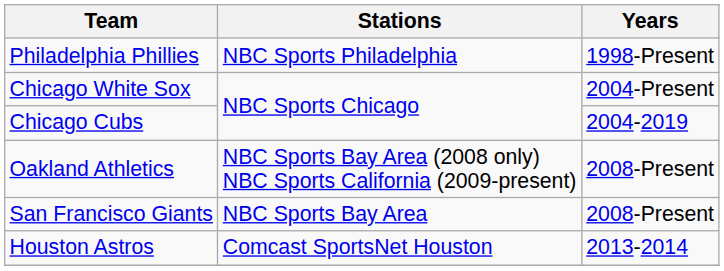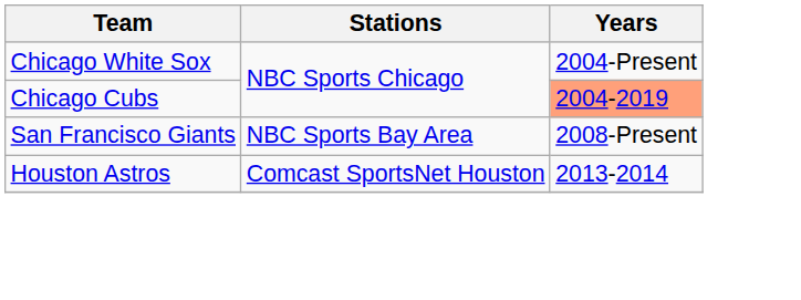- row: Philadelphia Phillies | NBC Sports Philadelphia | 1998-Present
Chicago Cubs | Years: no background -> lightsalmon background
- row: Oakland Athletics | NBC Sports Bay Area (2008 only) NBC Sports California (2009-present) | 2008-Present
